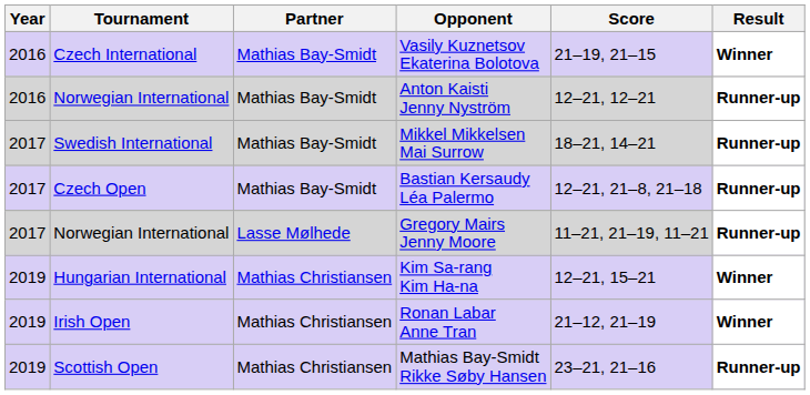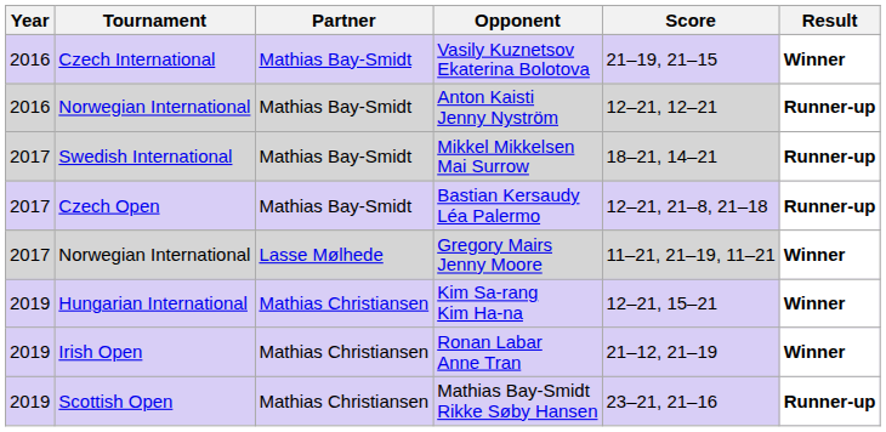Gregory Mairs Jenny Moore | Result: Runner-up -> Winner
